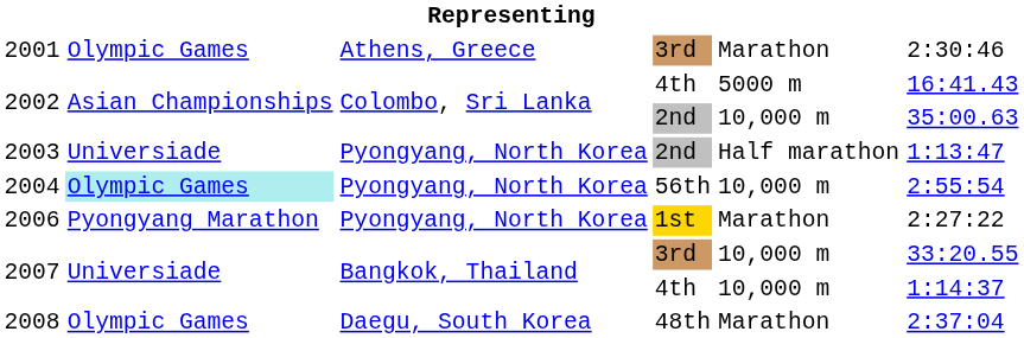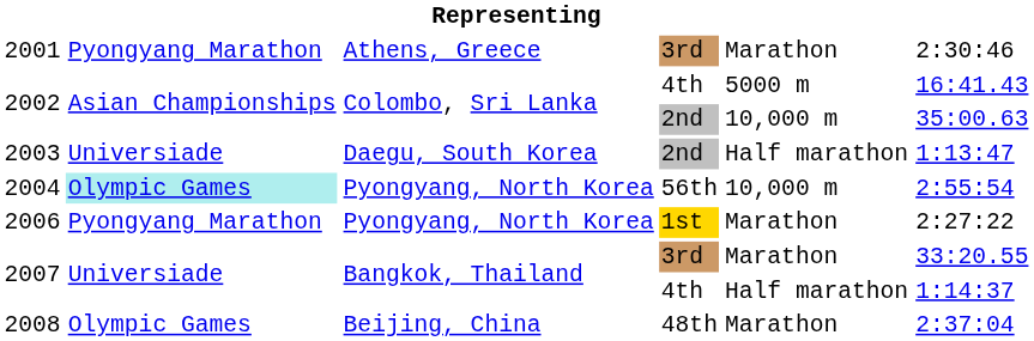2001 | column 2: Olympic Games -> Pyongyang Marathon
2003 | column 3: Pyongyang, North Korea -> Daegu, South Korea
2007 / 3rd | column 5: 10,000 m -> Marathon
2007 / 4th | column 5: 10,000 m -> Half marathon
2008 | column 3: Daegu, South Korea -> Beijing, China
